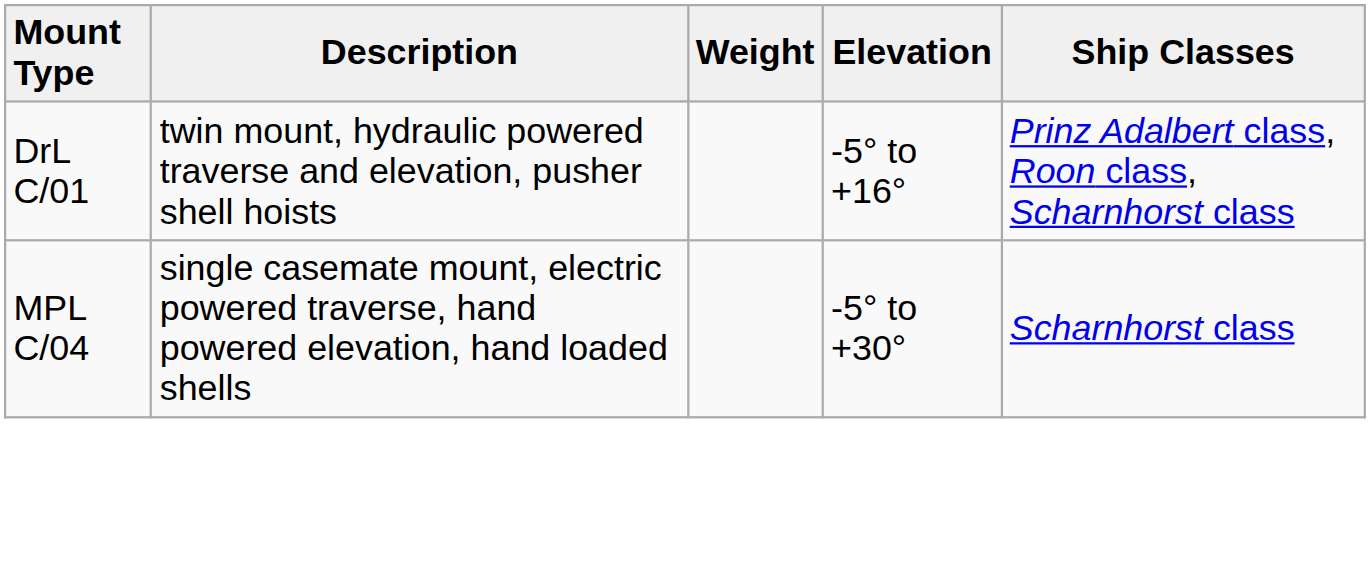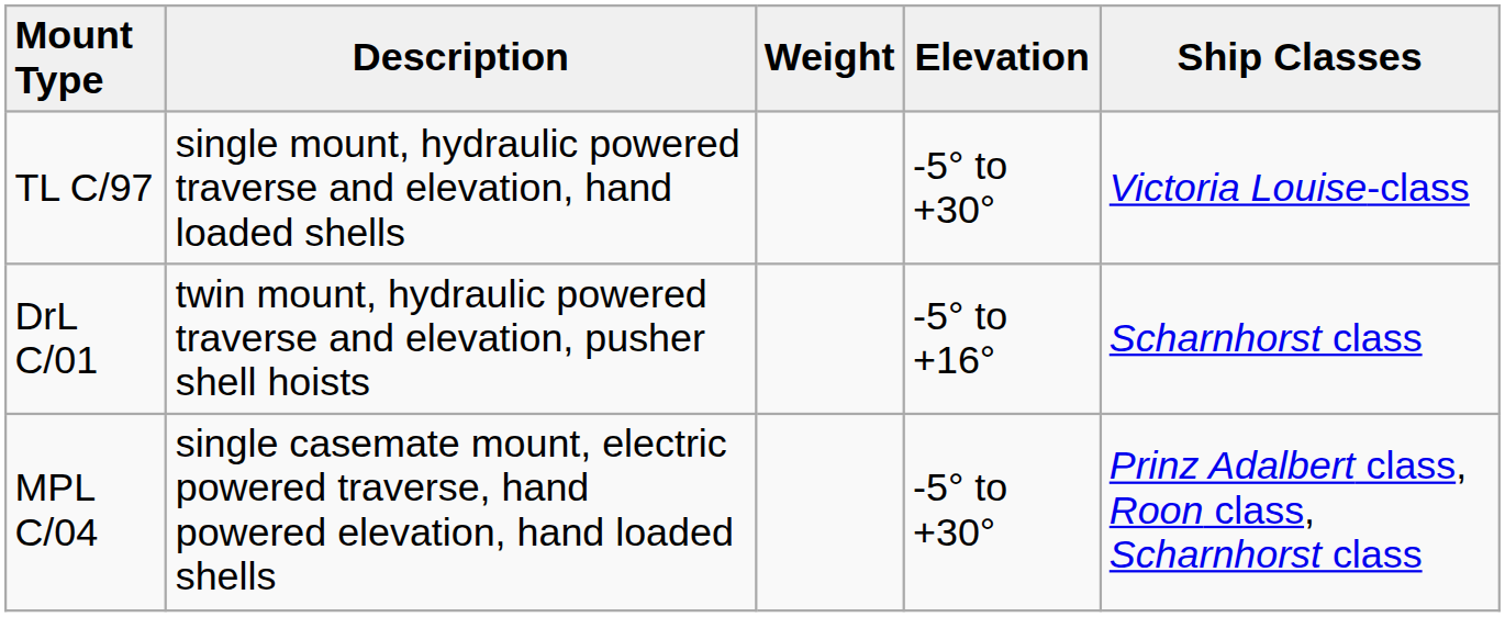+ row: TL C/97 | single mount, hydraulic powered traverse and elevation, hand loaded shells | -5° to +30° | Victoria Louise-class
DrL C/01 | Ship Classes: Prinz Adalbert class, Roon class, Scharnhorst class -> Scharnhorst class
MPL C/04 | Ship Classes: Scharnhorst class -> Prinz Adalbert class, Roon class, Scharnhorst class
